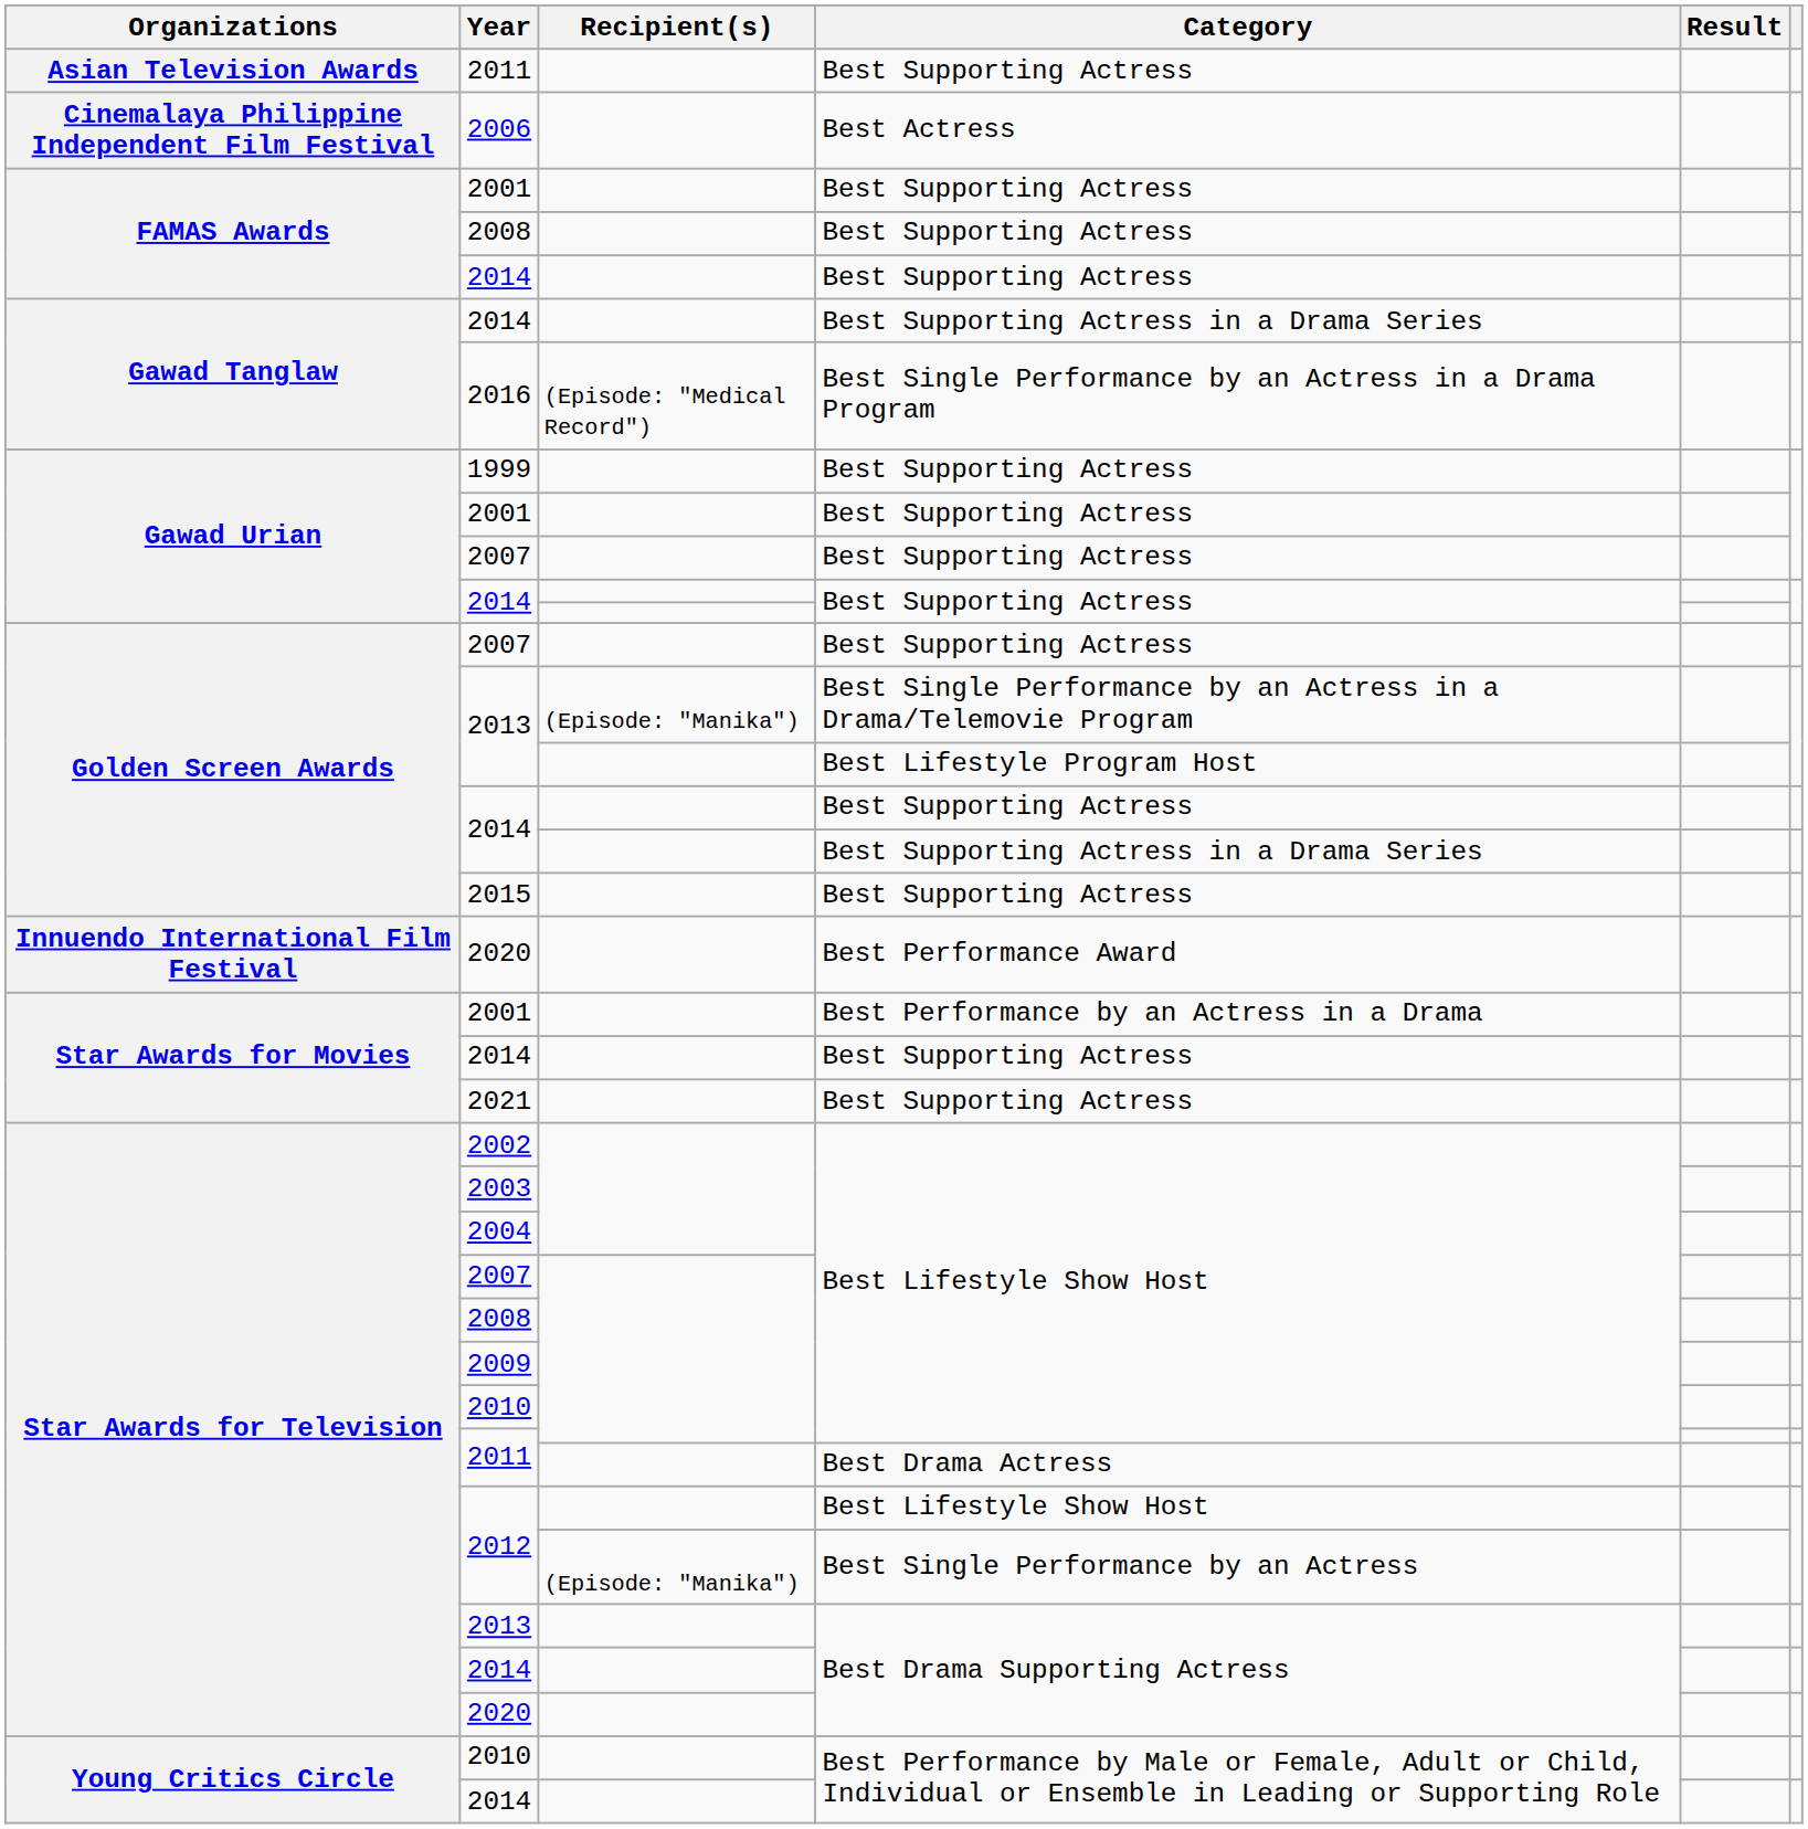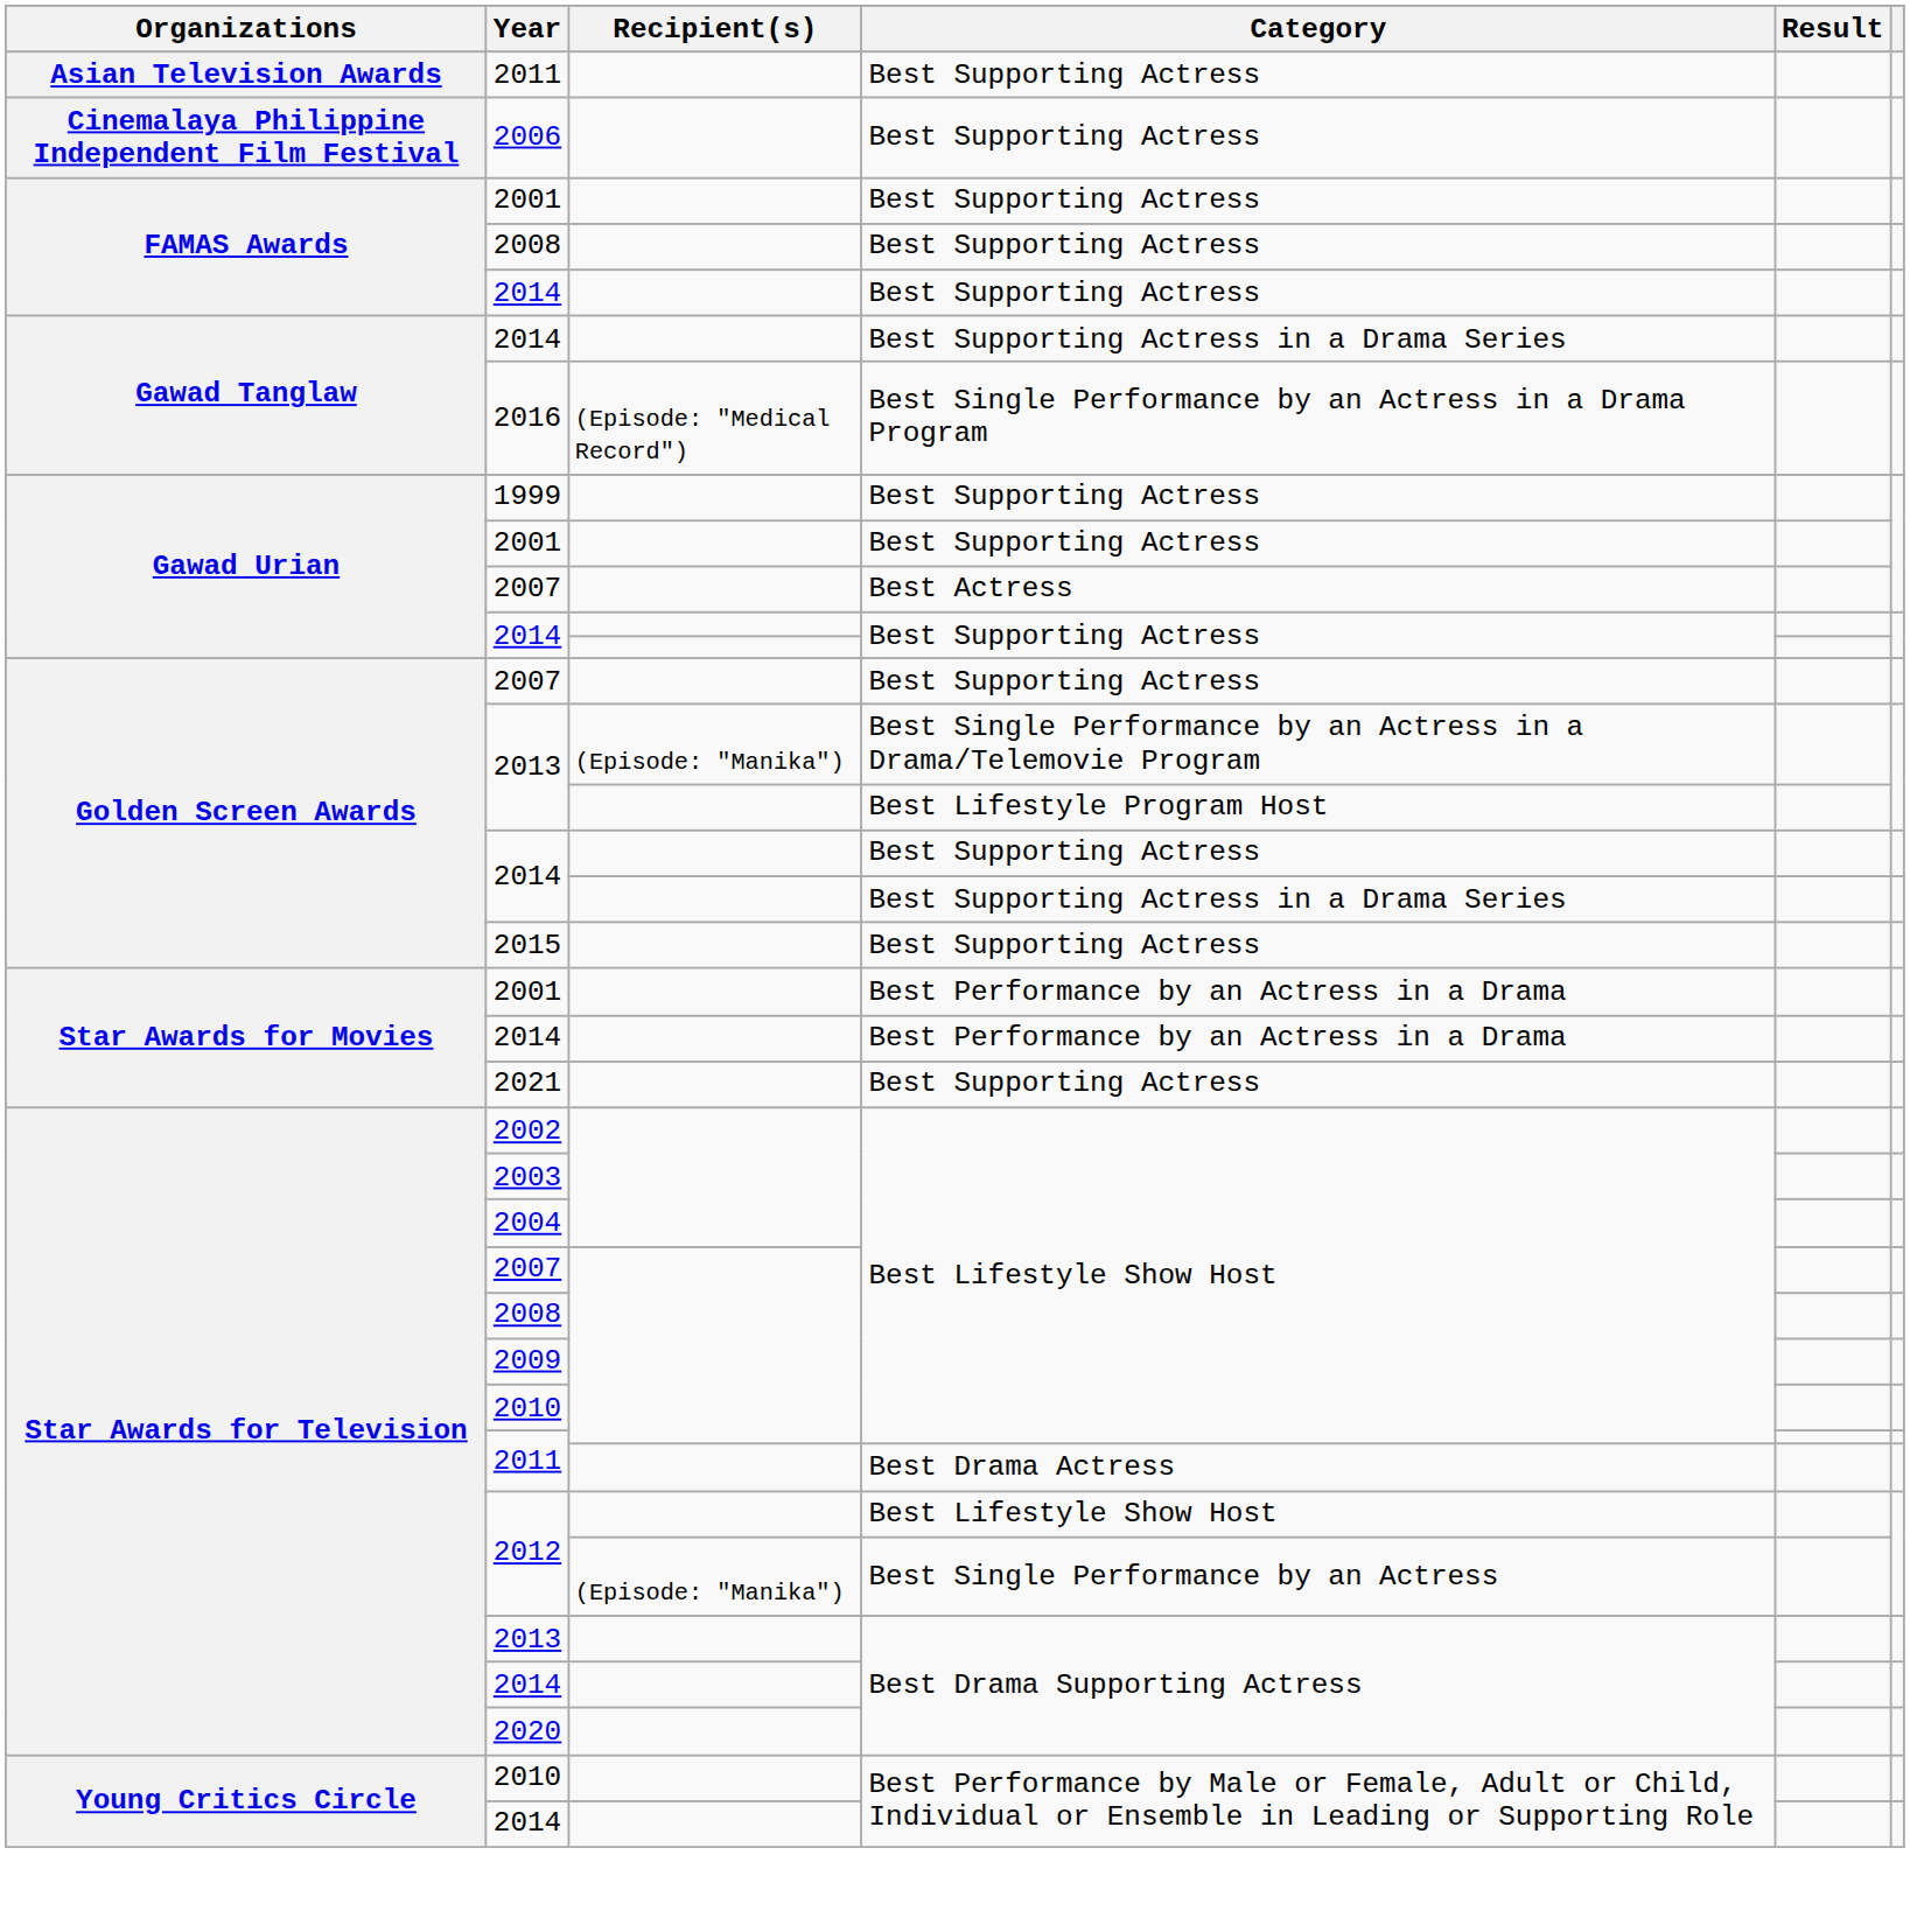2006 | Category: Best Actress -> Best Supporting Actress
Gawad Urian / 2007 | Category: Best Supporting Actress -> Best Actress
- row: Innuendo International Film Festival | 2020 | Best Performance Award
Star Awards for Movies / 2014 | Category: Best Supporting Actress -> Best Performance by an Actress in a Drama
